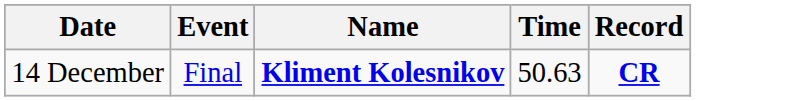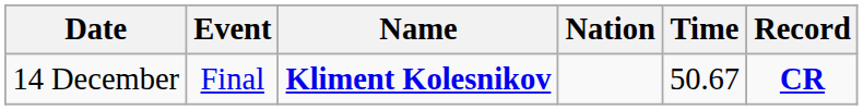+ column: Nation
14 December | Time: 50.63 -> 50.67
